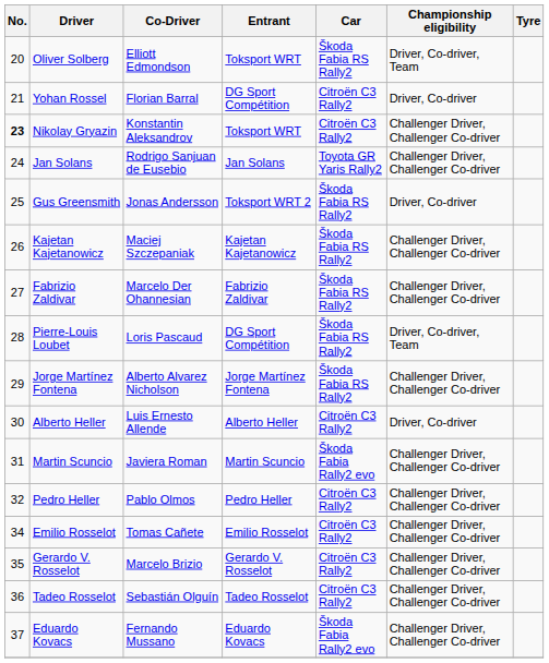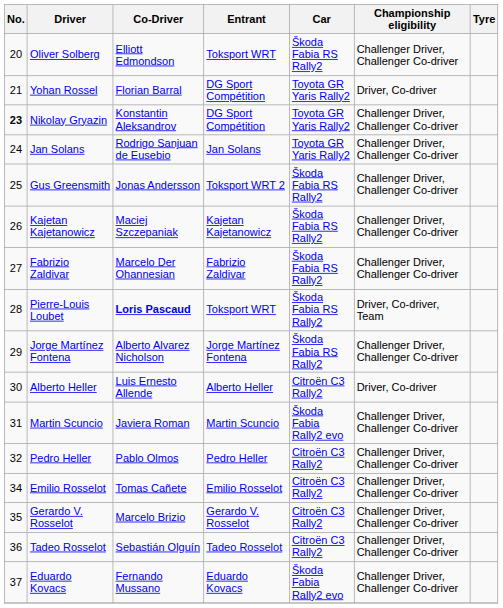Oliver Solberg | Championship eligibility: Driver, Co-driver, Team -> Challenger Driver, Challenger Co-driver
Yohan Rossel | Car: Citroën C3 Rally2 -> Toyota GR Yaris Rally2
Nikolay Gryazin | Entrant: Toksport WRT -> DG Sport Compétition
Nikolay Gryazin | Car: Citroën C3 Rally2 -> Toyota GR Yaris Rally2
Gus Greensmith | Championship eligibility: Driver, Co-driver -> Challenger Driver, Challenger Co-driver
Pierre-Louis Loubet | Co-Driver: normal -> bold
Pierre-Louis Loubet | Entrant: DG Sport Compétition -> Toksport WRT
